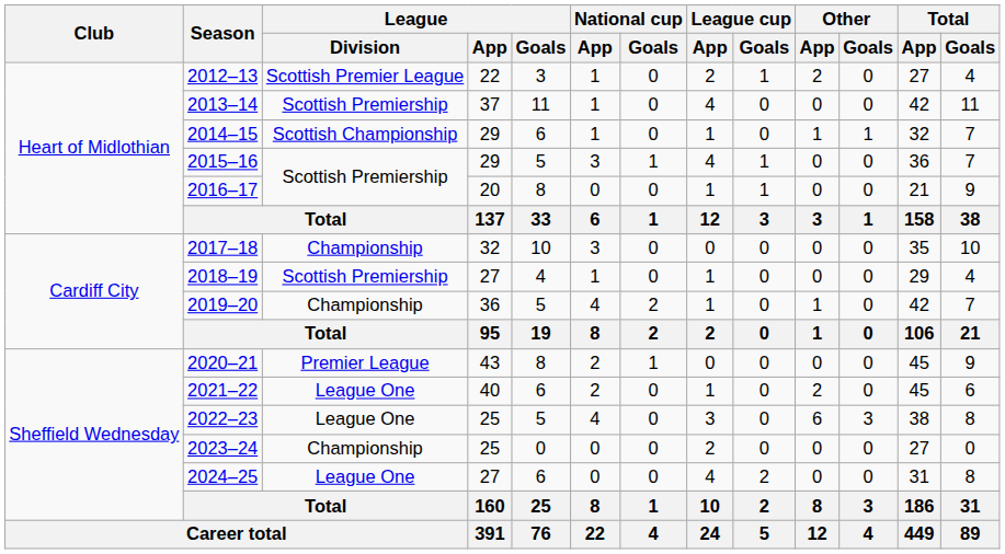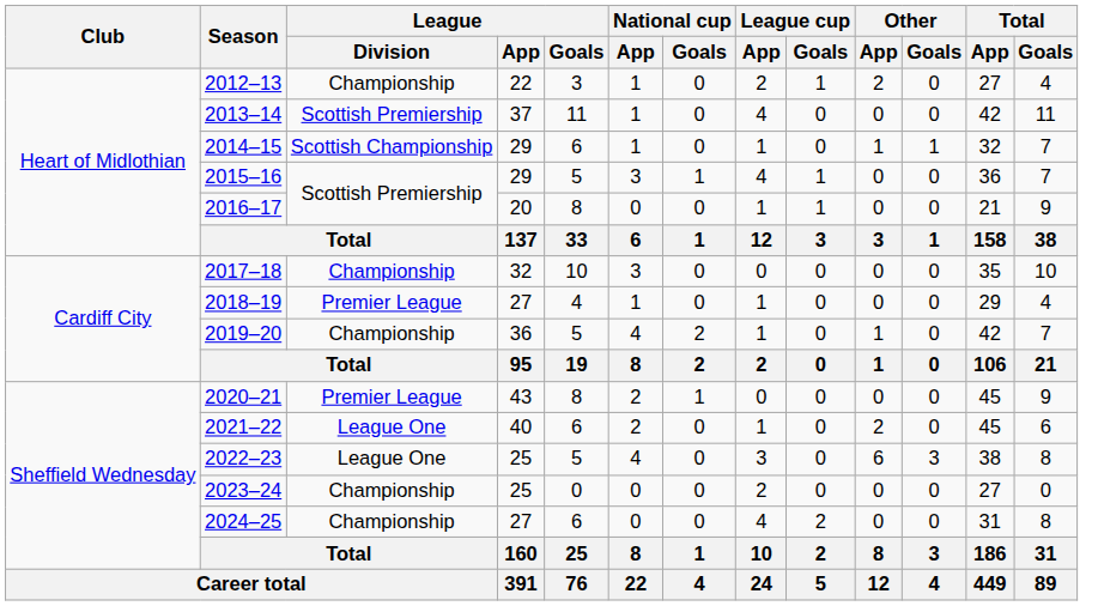2012–13 | League / Division: Scottish Premier League -> Championship
2018–19 | League / Division: Scottish Premiership -> Premier League
2024–25 | League / Division: League One -> Championship
